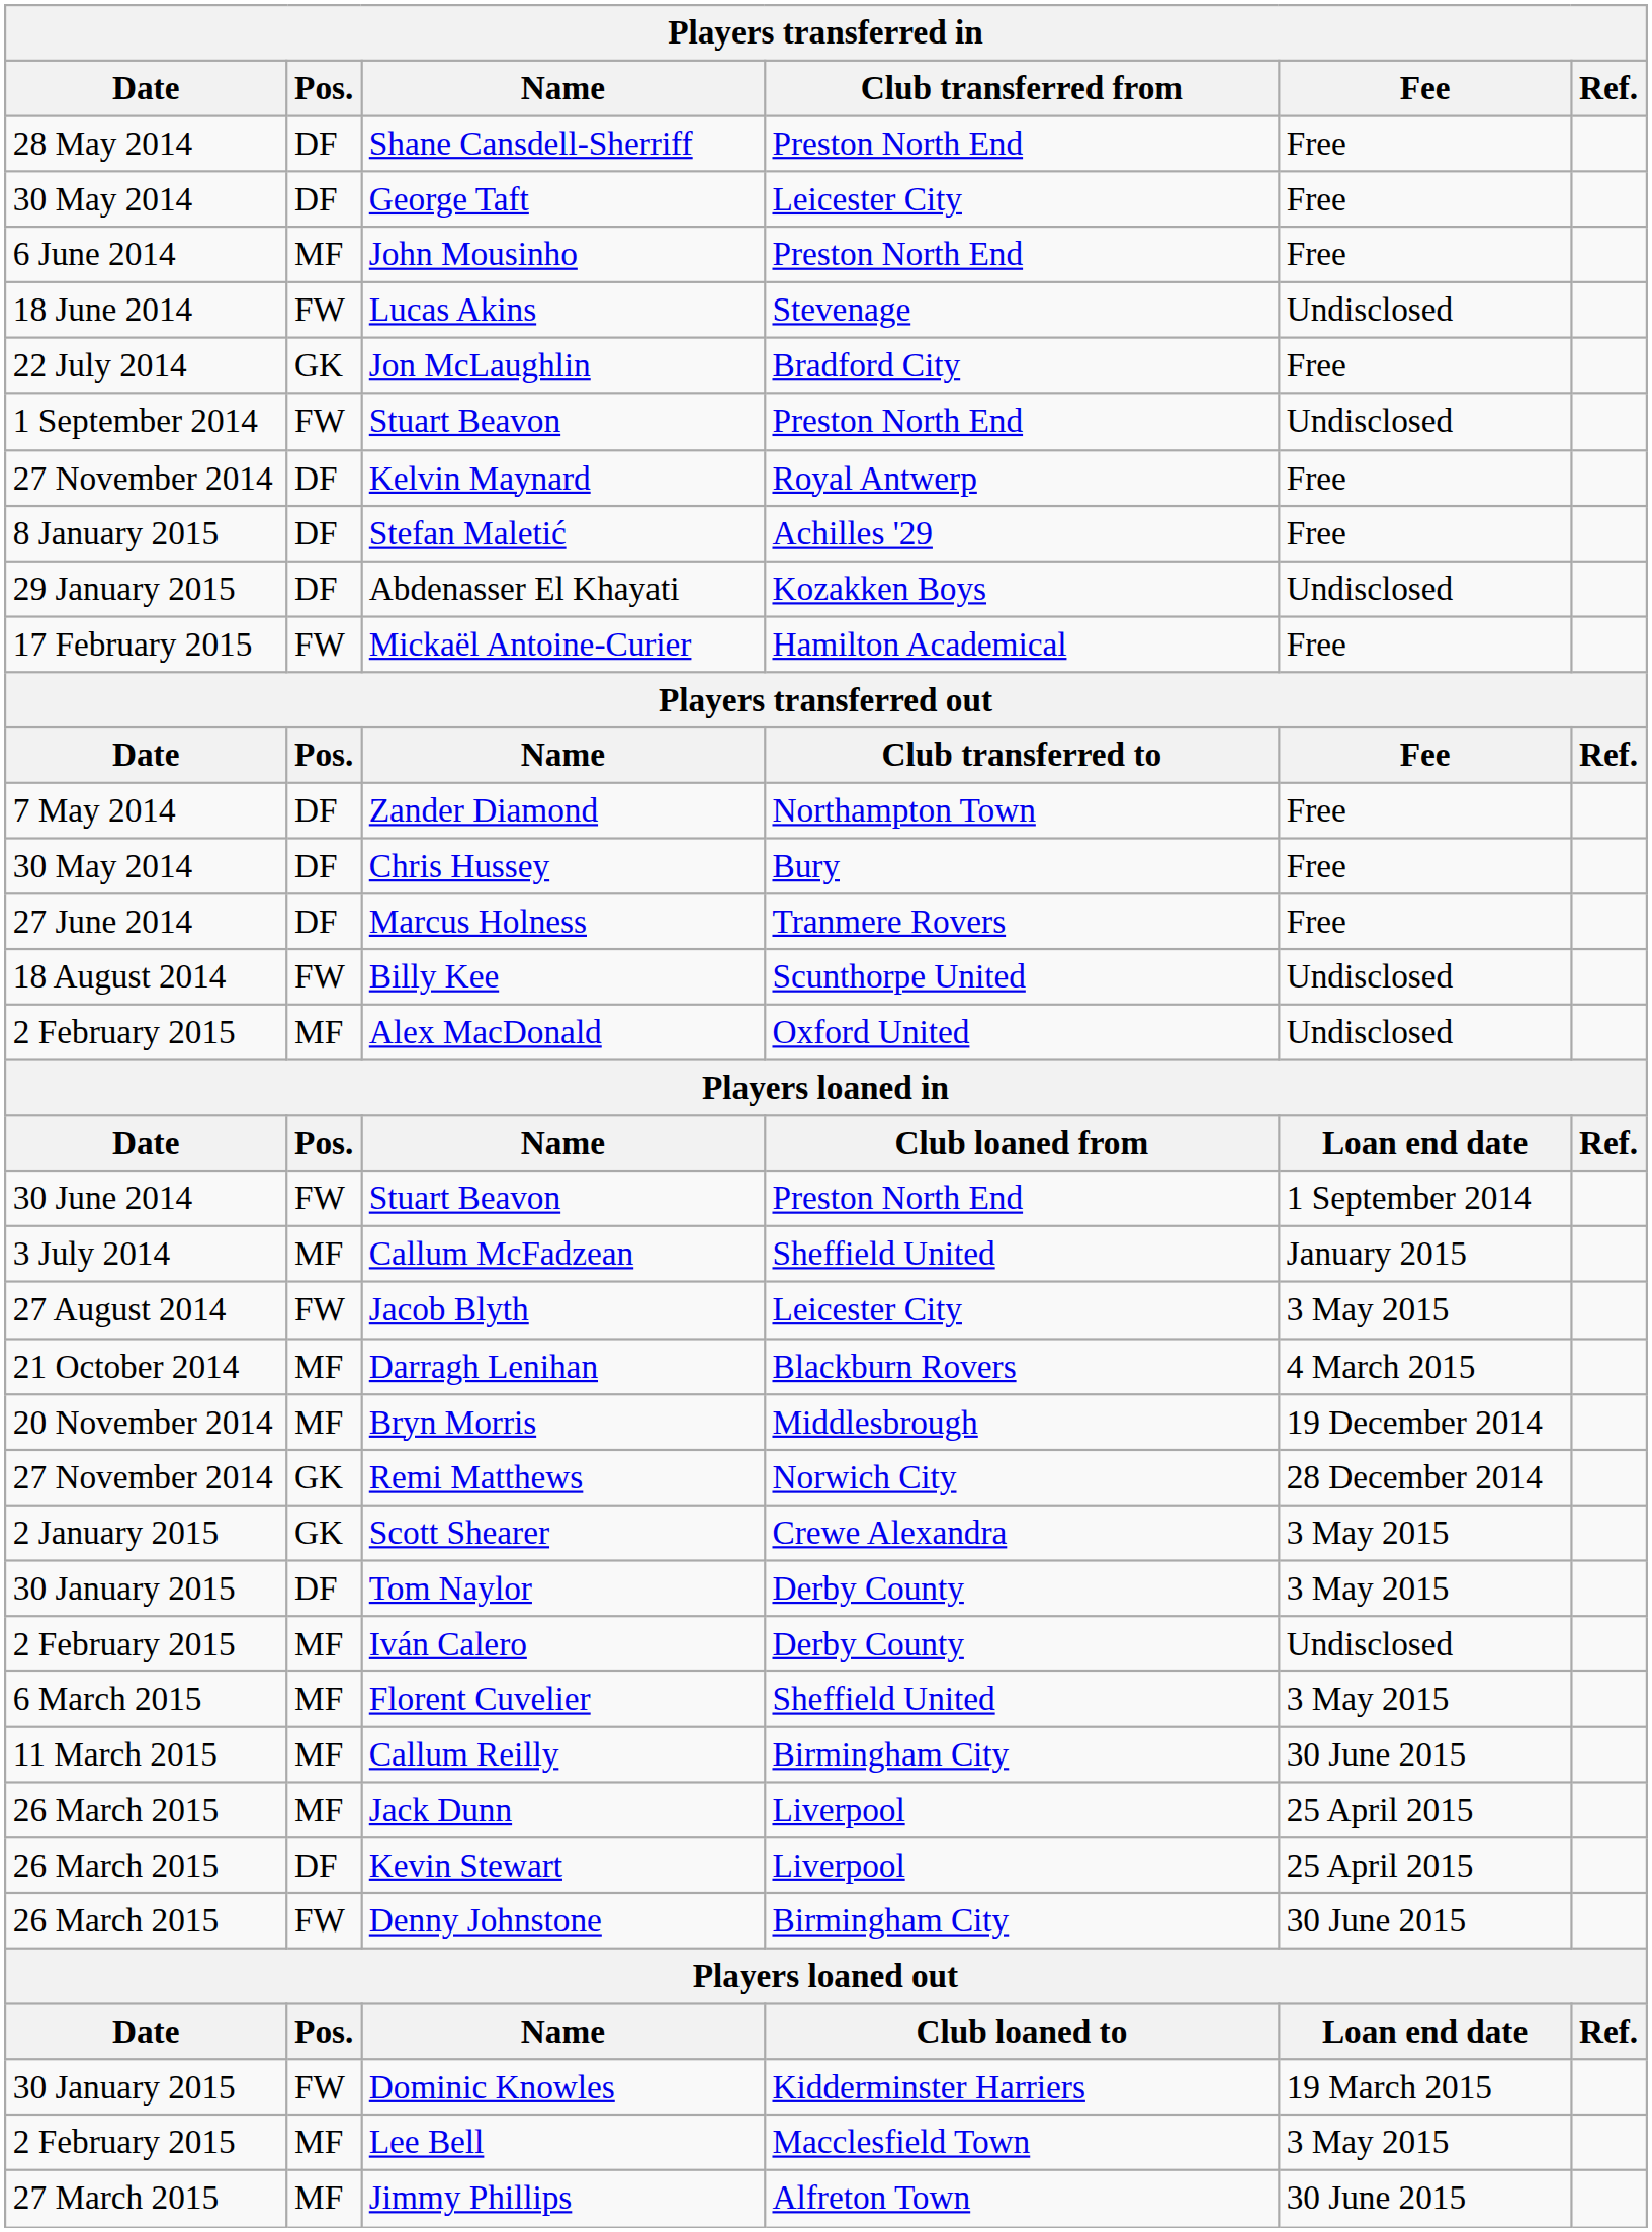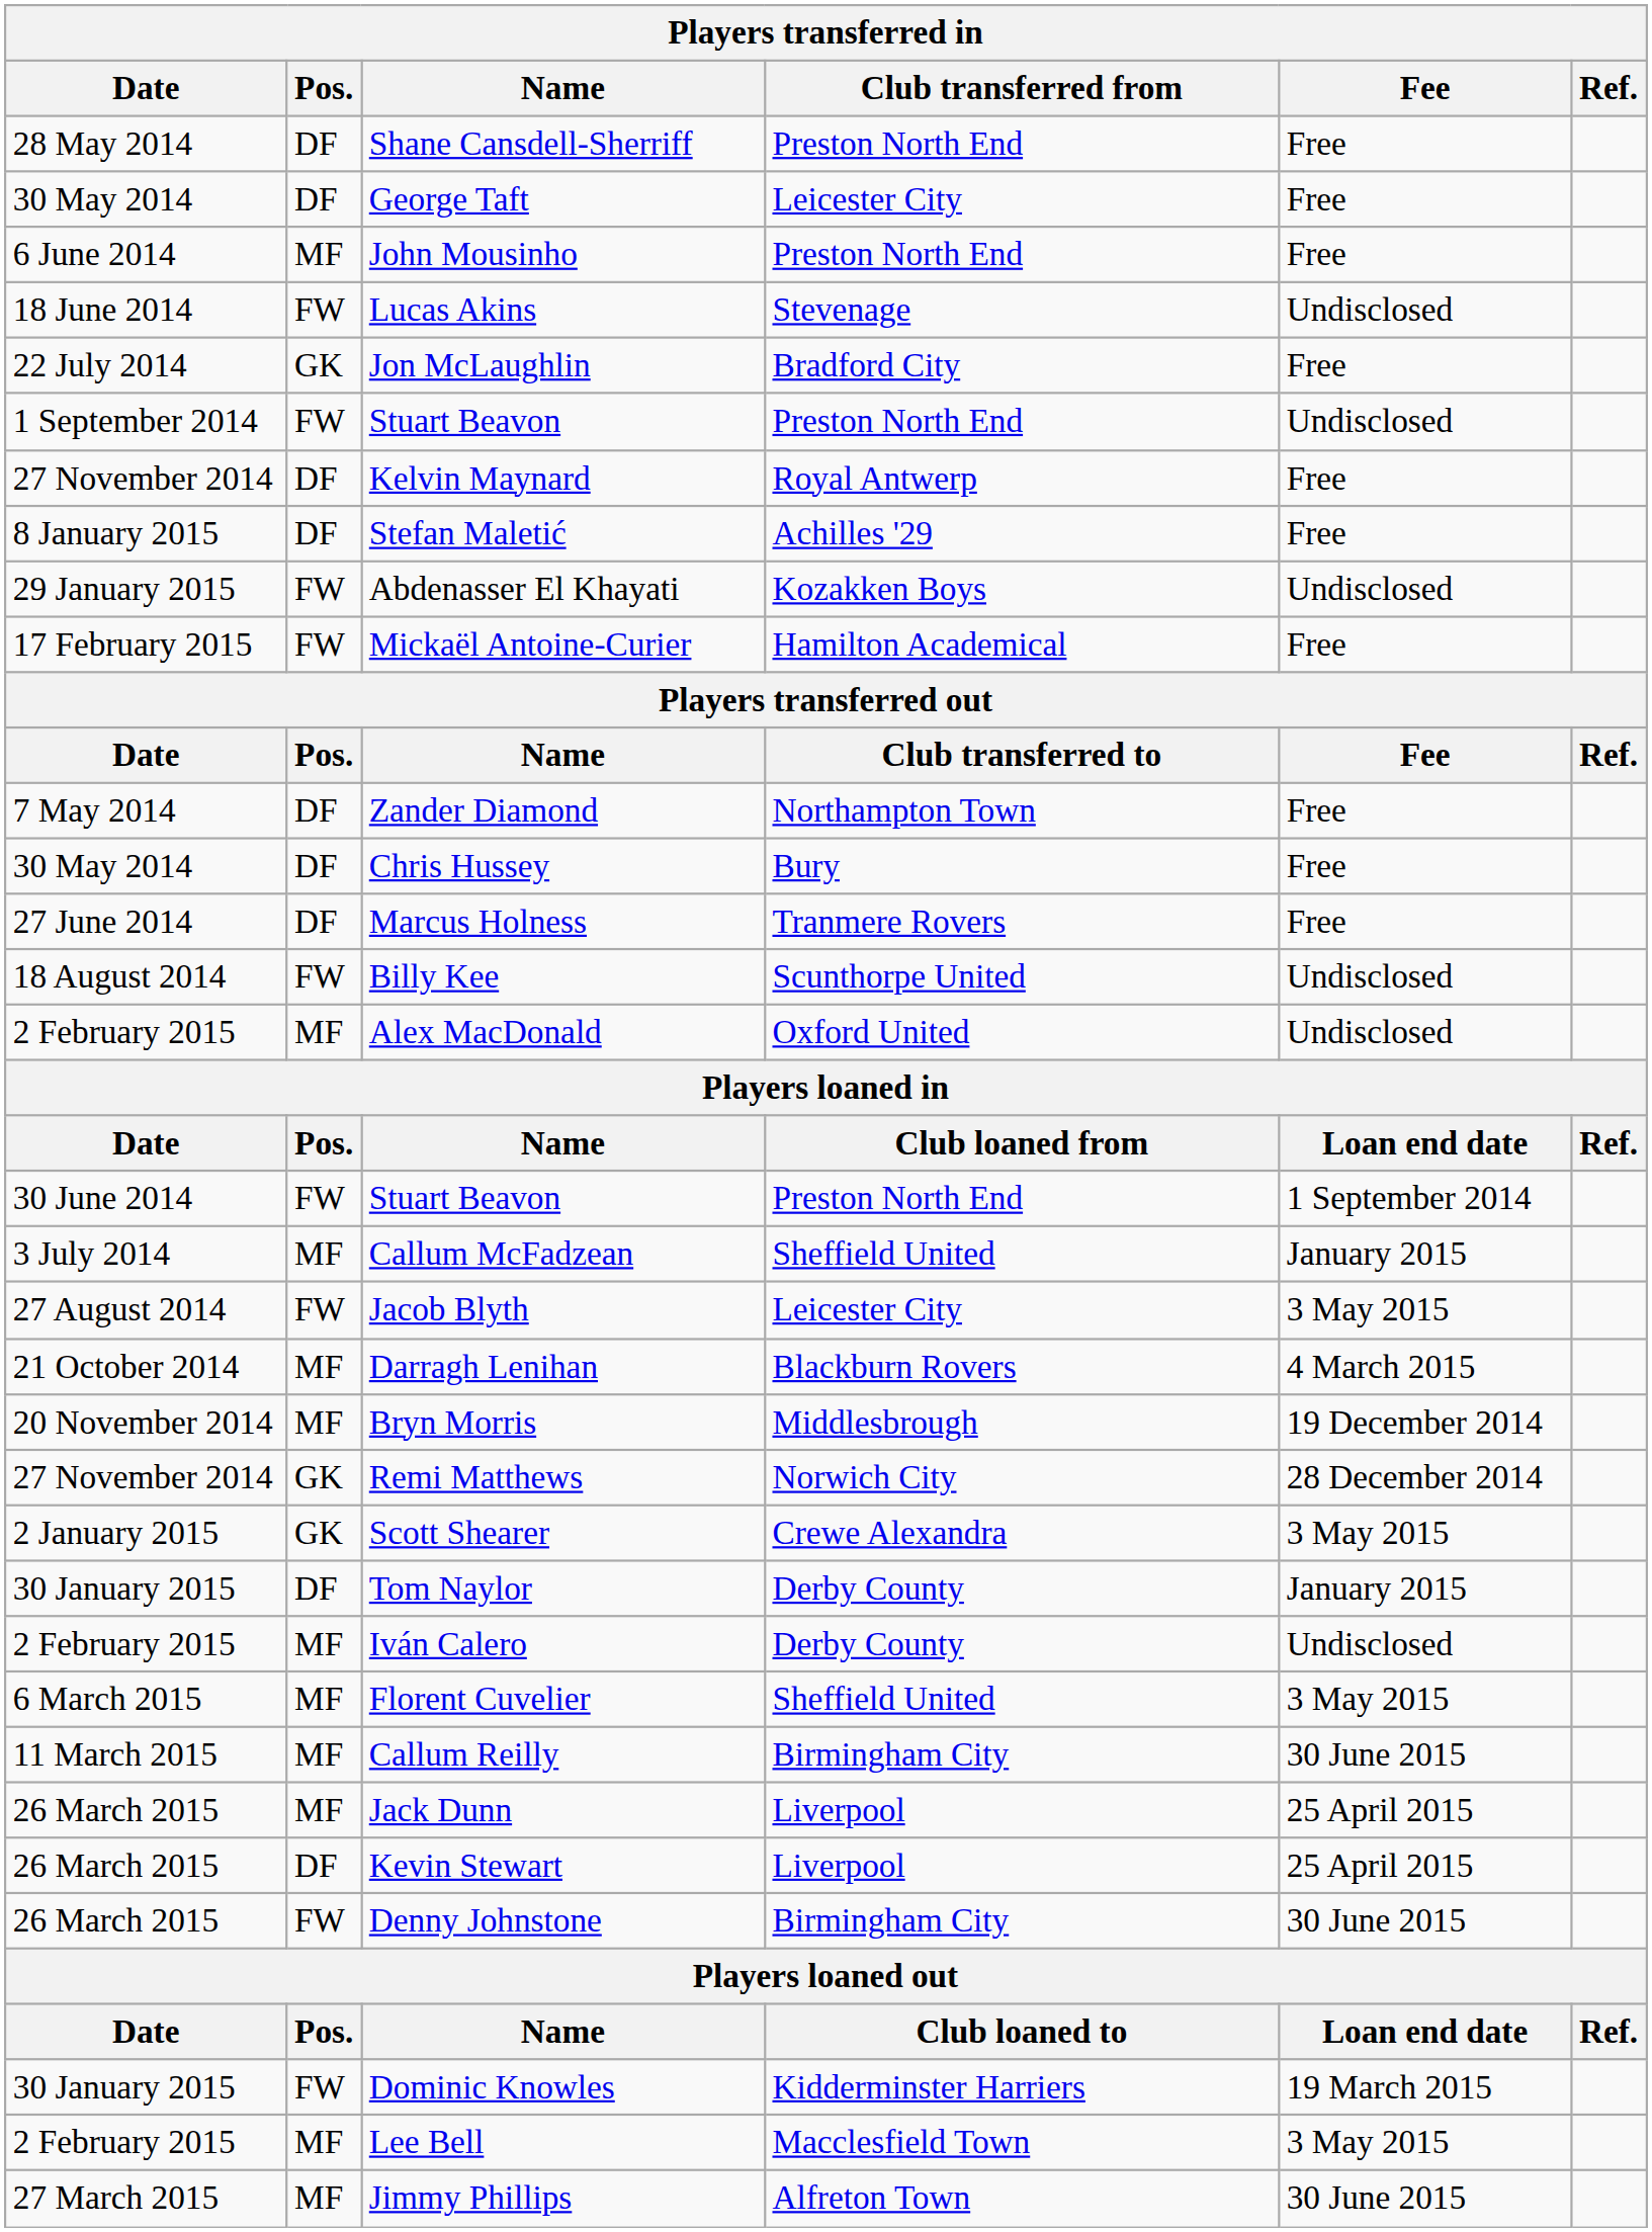Abdenasser El Khayati | Pos.: DF -> FW
Tom Naylor | Fee: 3 May 2015 -> January 2015
